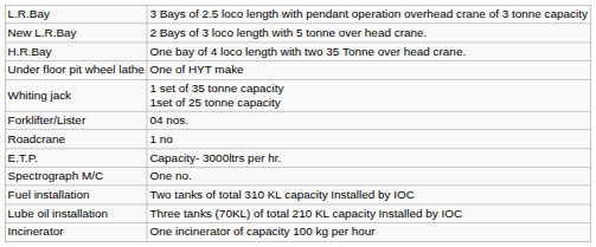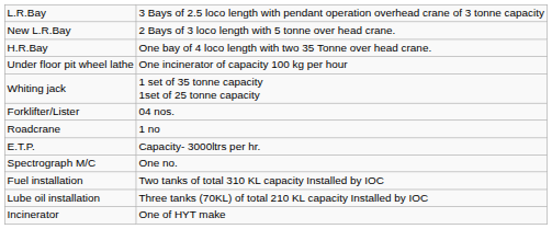Under floor pit wheel lathe | column 2: One of HYT make -> One incinerator of capacity 100 kg per hour
Incinerator | column 2: One incinerator of capacity 100 kg per hour -> One of HYT make
